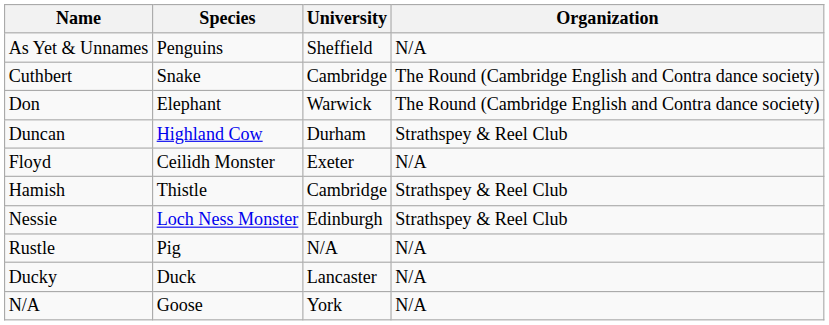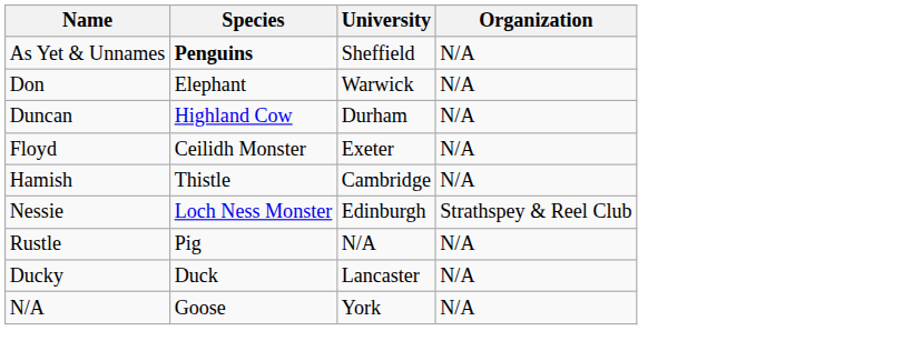As Yet & Unnames | Species: normal -> bold
- row: Cuthbert | Snake | Cambridge | The Round (Cambridge English and Contra dance society)
Don | Organization: The Round (Cambridge English and Contra dance society) -> N/A
Duncan | Organization: Strathspey & Reel Club -> N/A
Hamish | Organization: Strathspey & Reel Club -> N/A
